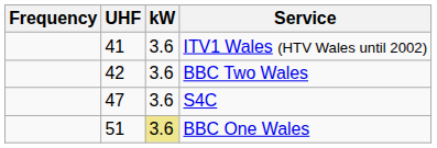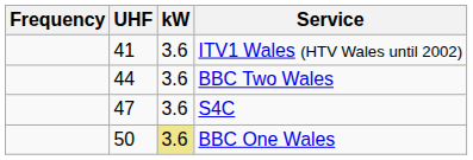BBC Two Wales | UHF: 42 -> 44
BBC One Wales | UHF: 51 -> 50
